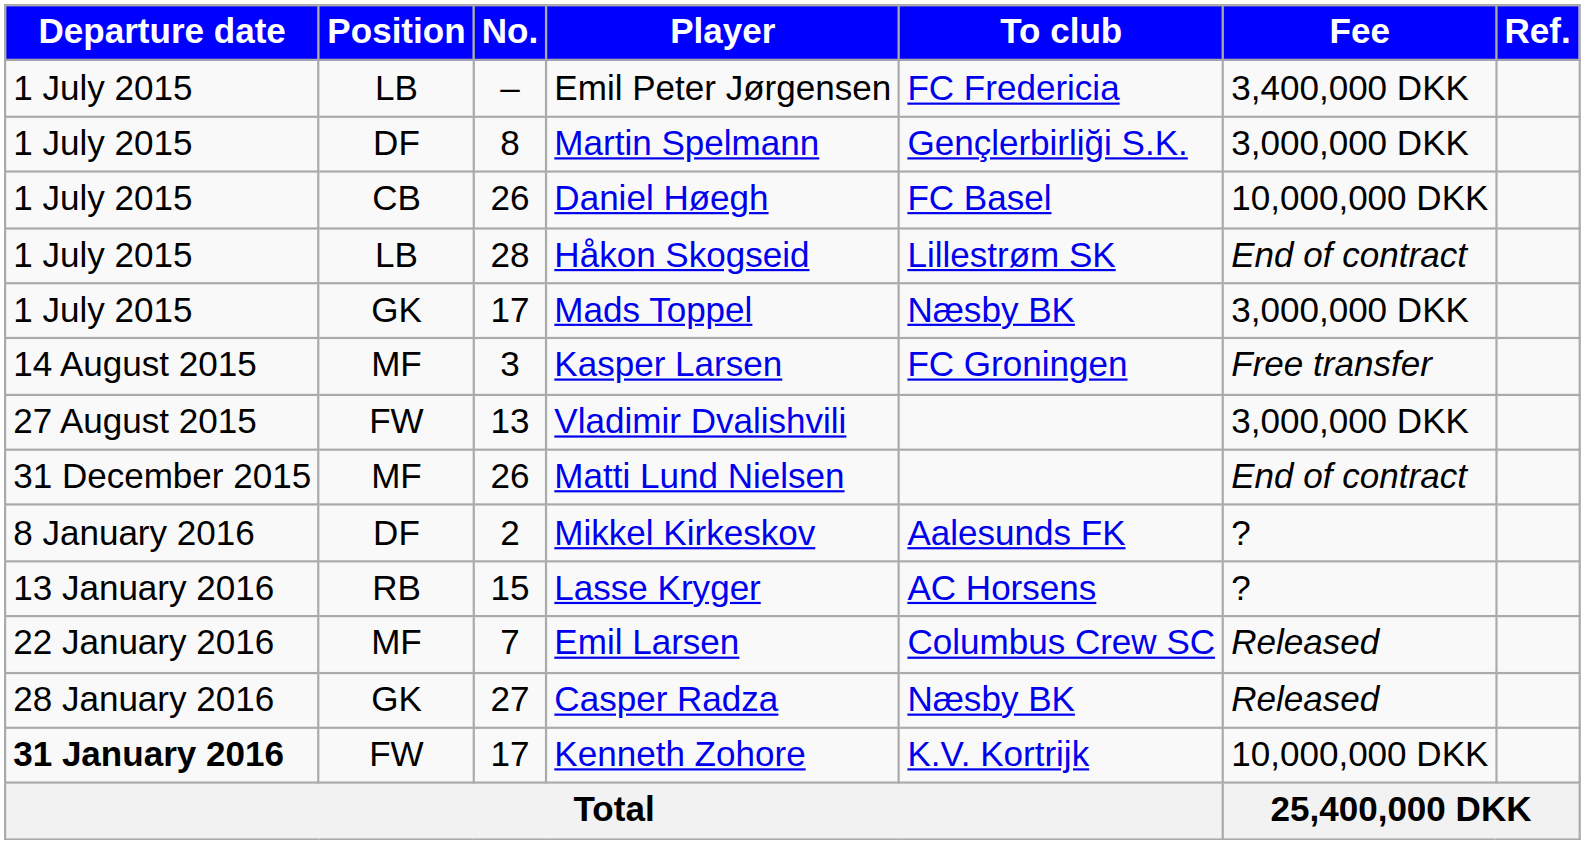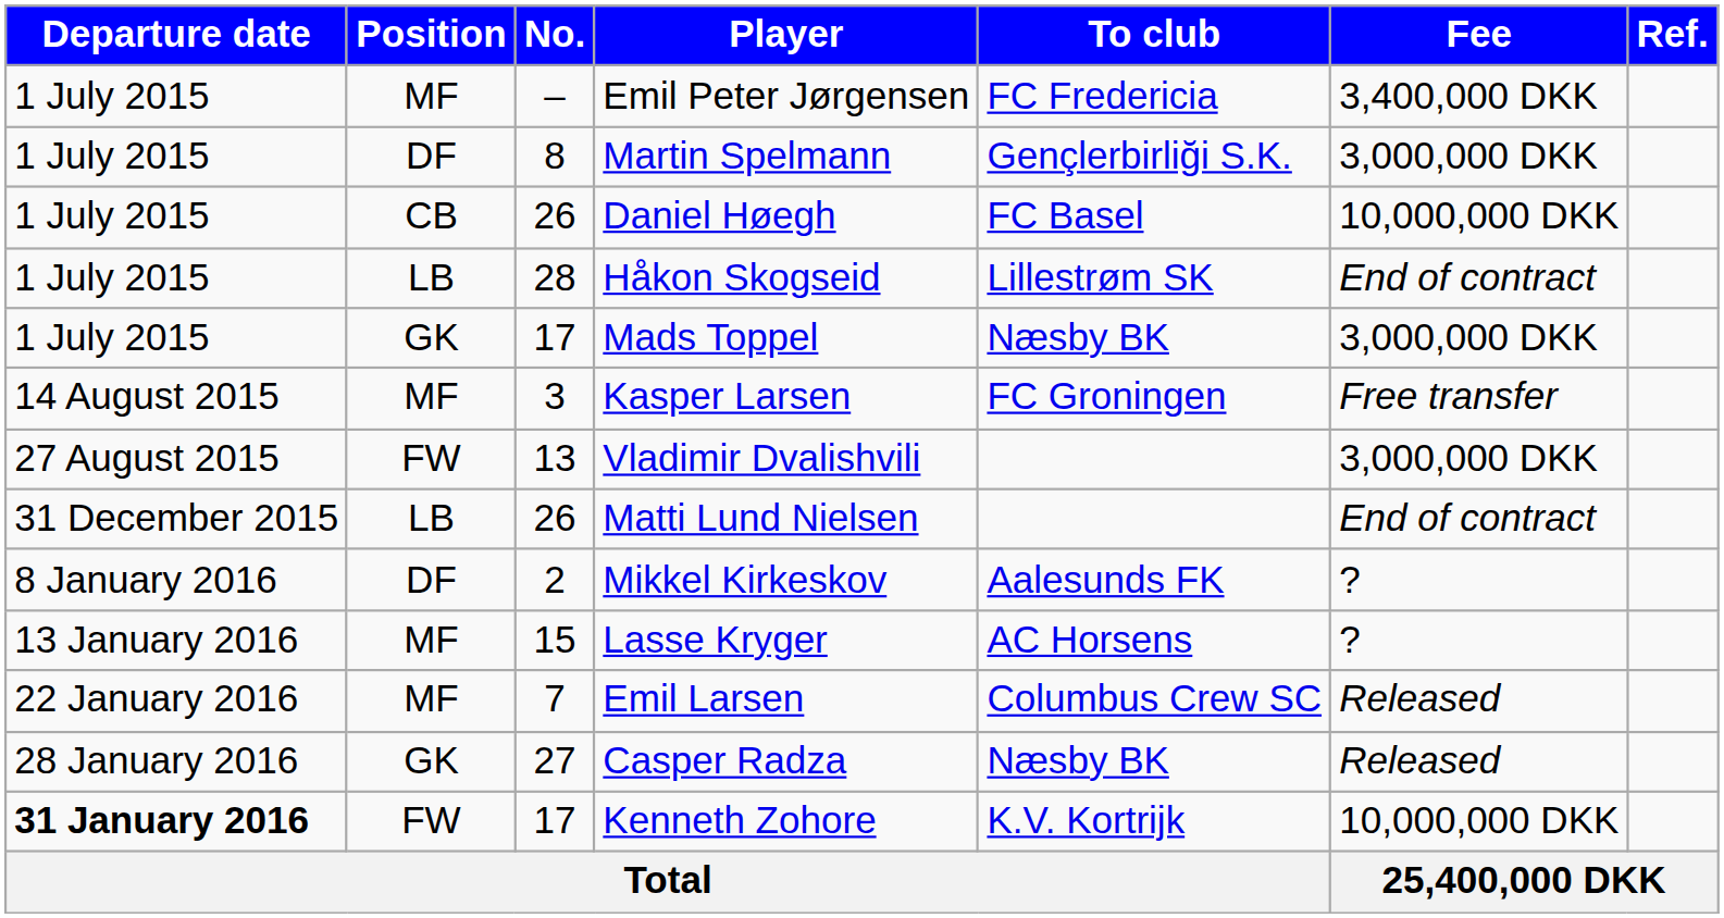Emil Peter Jørgensen | Position: LB -> MF
Matti Lund Nielsen | Position: MF -> LB
Lasse Kryger | Position: RB -> MF
